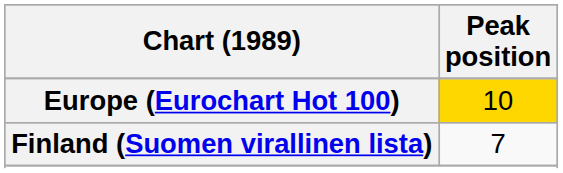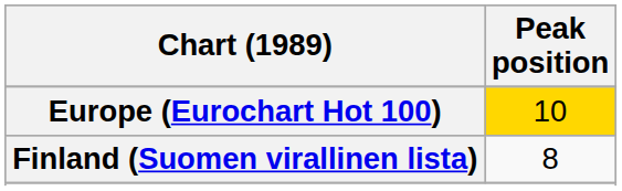Finland (Suomen virallinen lista) | Peak position: 7 -> 8
